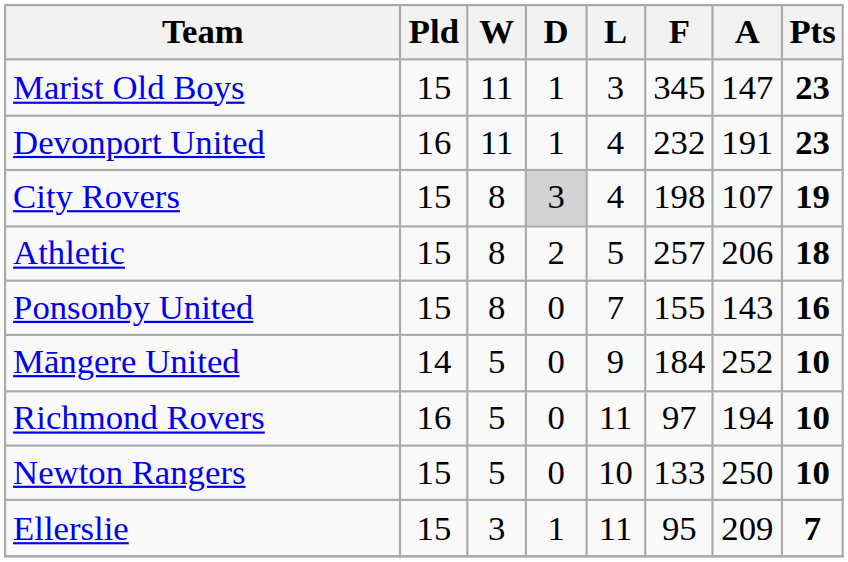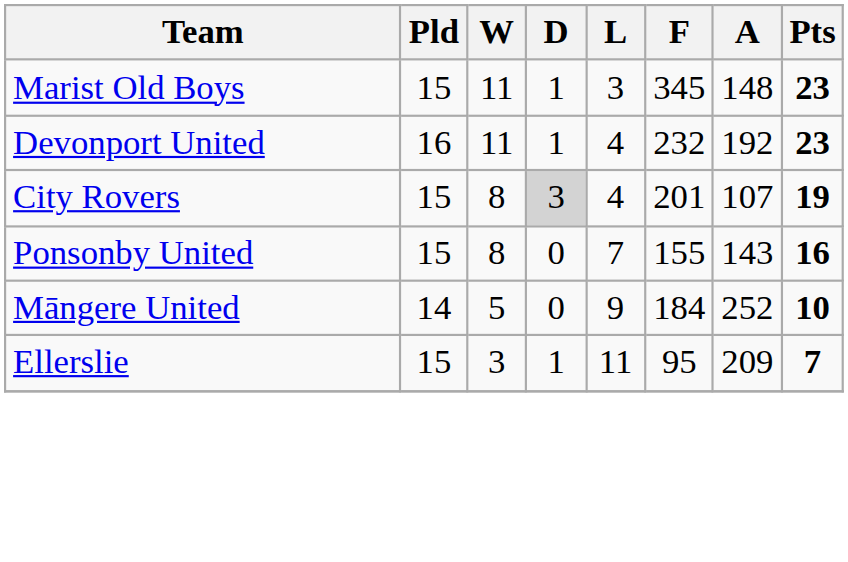Marist Old Boys | A: 147 -> 148
Devonport United | A: 191 -> 192
City Rovers | F: 198 -> 201
- row: Athletic | 15 | 8 | 2 | 5 | 257 | 206 | 18
- row: Richmond Rovers | 16 | 5 | 0 | 11 | 97 | 194 | 10
- row: Newton Rangers | 15 | 5 | 0 | 10 | 133 | 250 | 10
